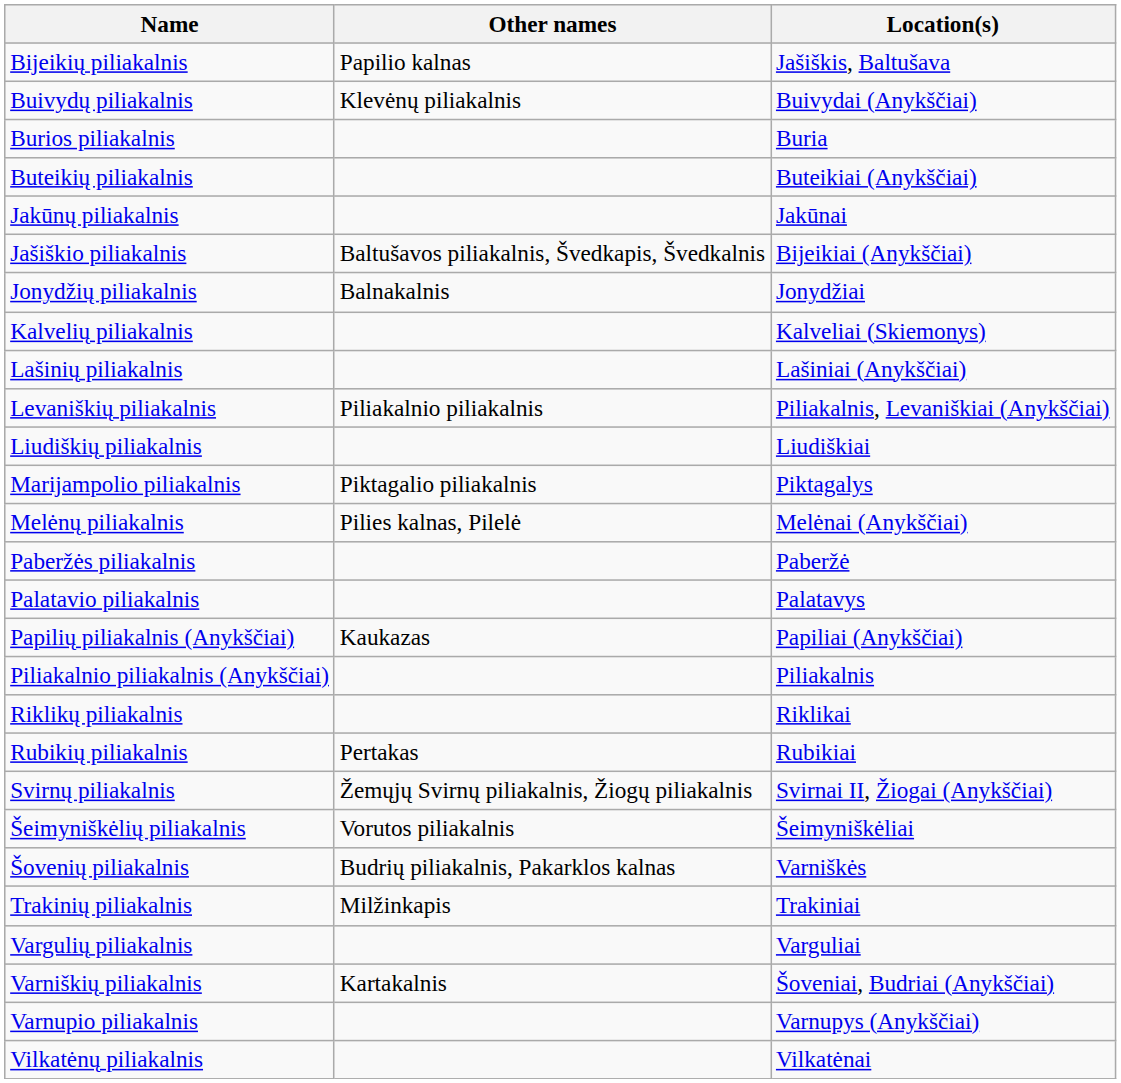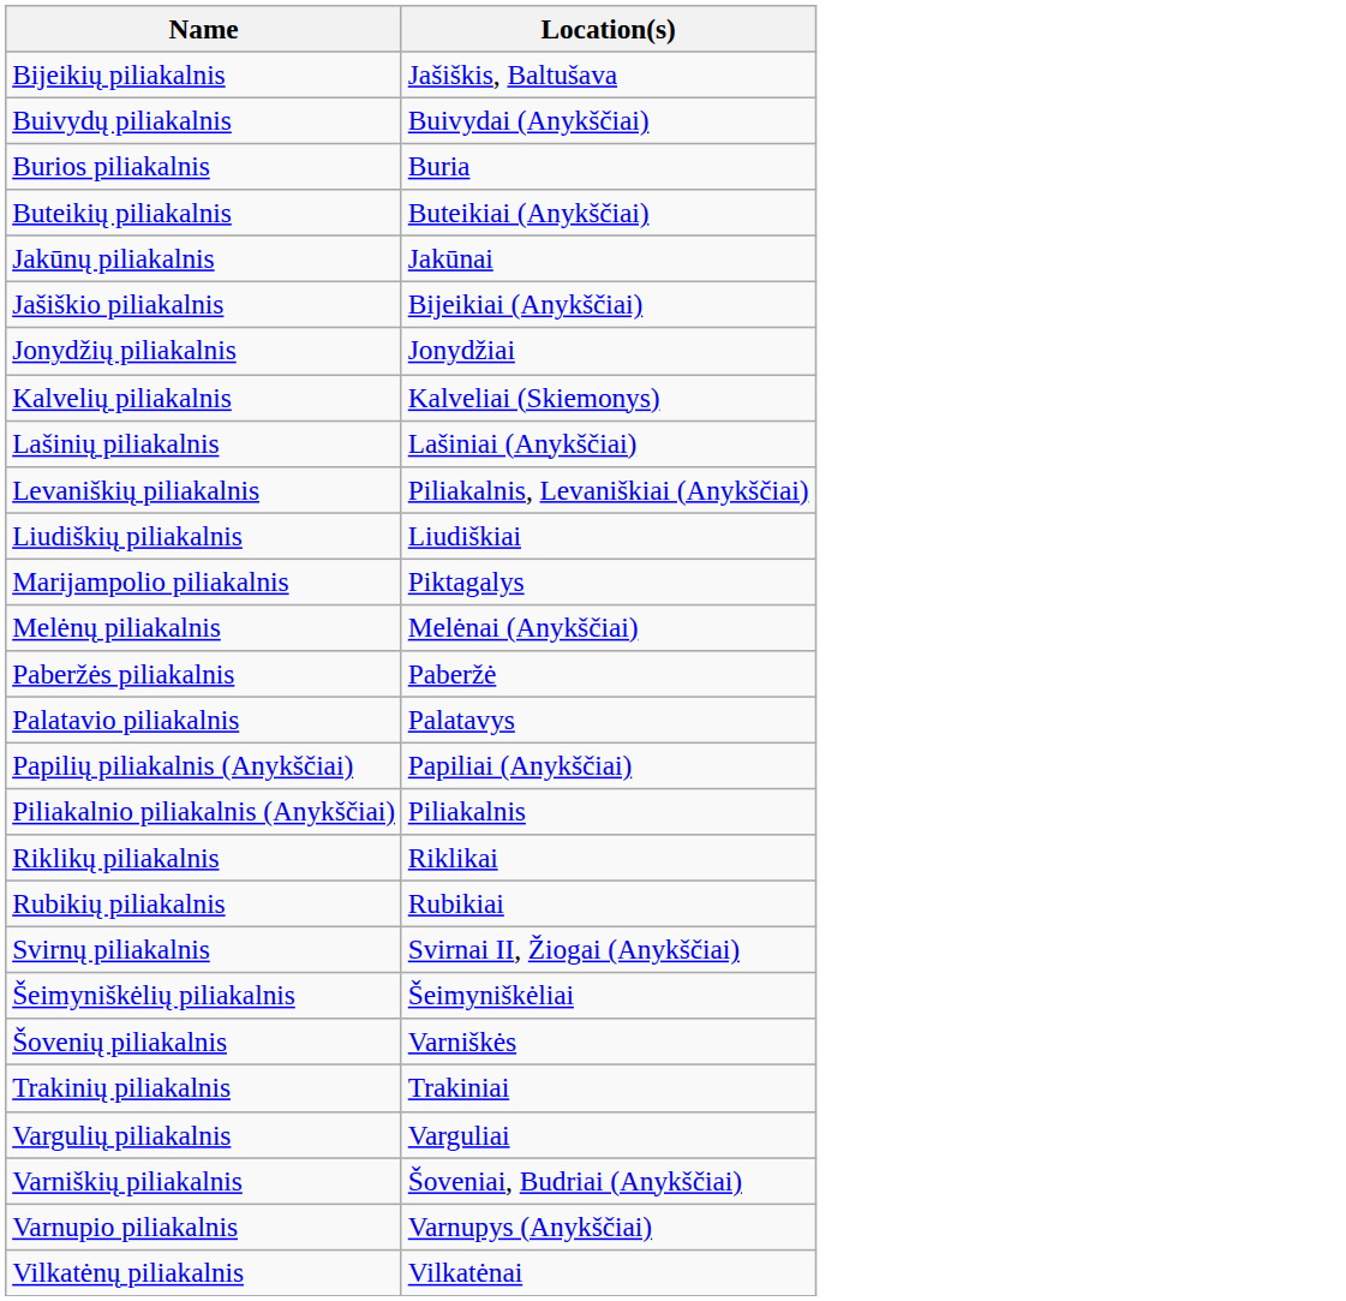- column: Other names | Papilio kalnas | Klevėnų piliakalnis | Baltušavos piliakalnis, Švedkapis, Švedkalnis | Balnakalnis | Piliakalnio piliakalnis | Piktagalio piliakalnis | Pilies kalnas, Pilelė | Kaukazas | Pertakas | Žemųjų Svirnų piliakalnis, Žiogų piliakalnis | Vorutos piliakalnis | Budrių piliakalnis, Pakarklos kalnas | Milžinkapis | Kartakalnis
